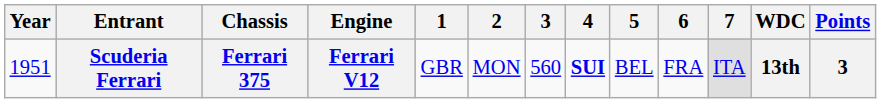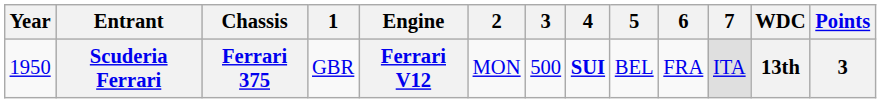columns swapped: Engine <-> 1
Scuderia Ferrari | Year: 1951 -> 1950
Scuderia Ferrari | 3: 560 -> 500
